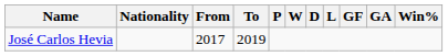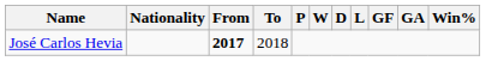José Carlos Hevia | From: normal -> bold
José Carlos Hevia | To: 2019 -> 2018
